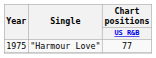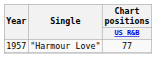"Harmour Love" | Year: 1975 -> 1957
